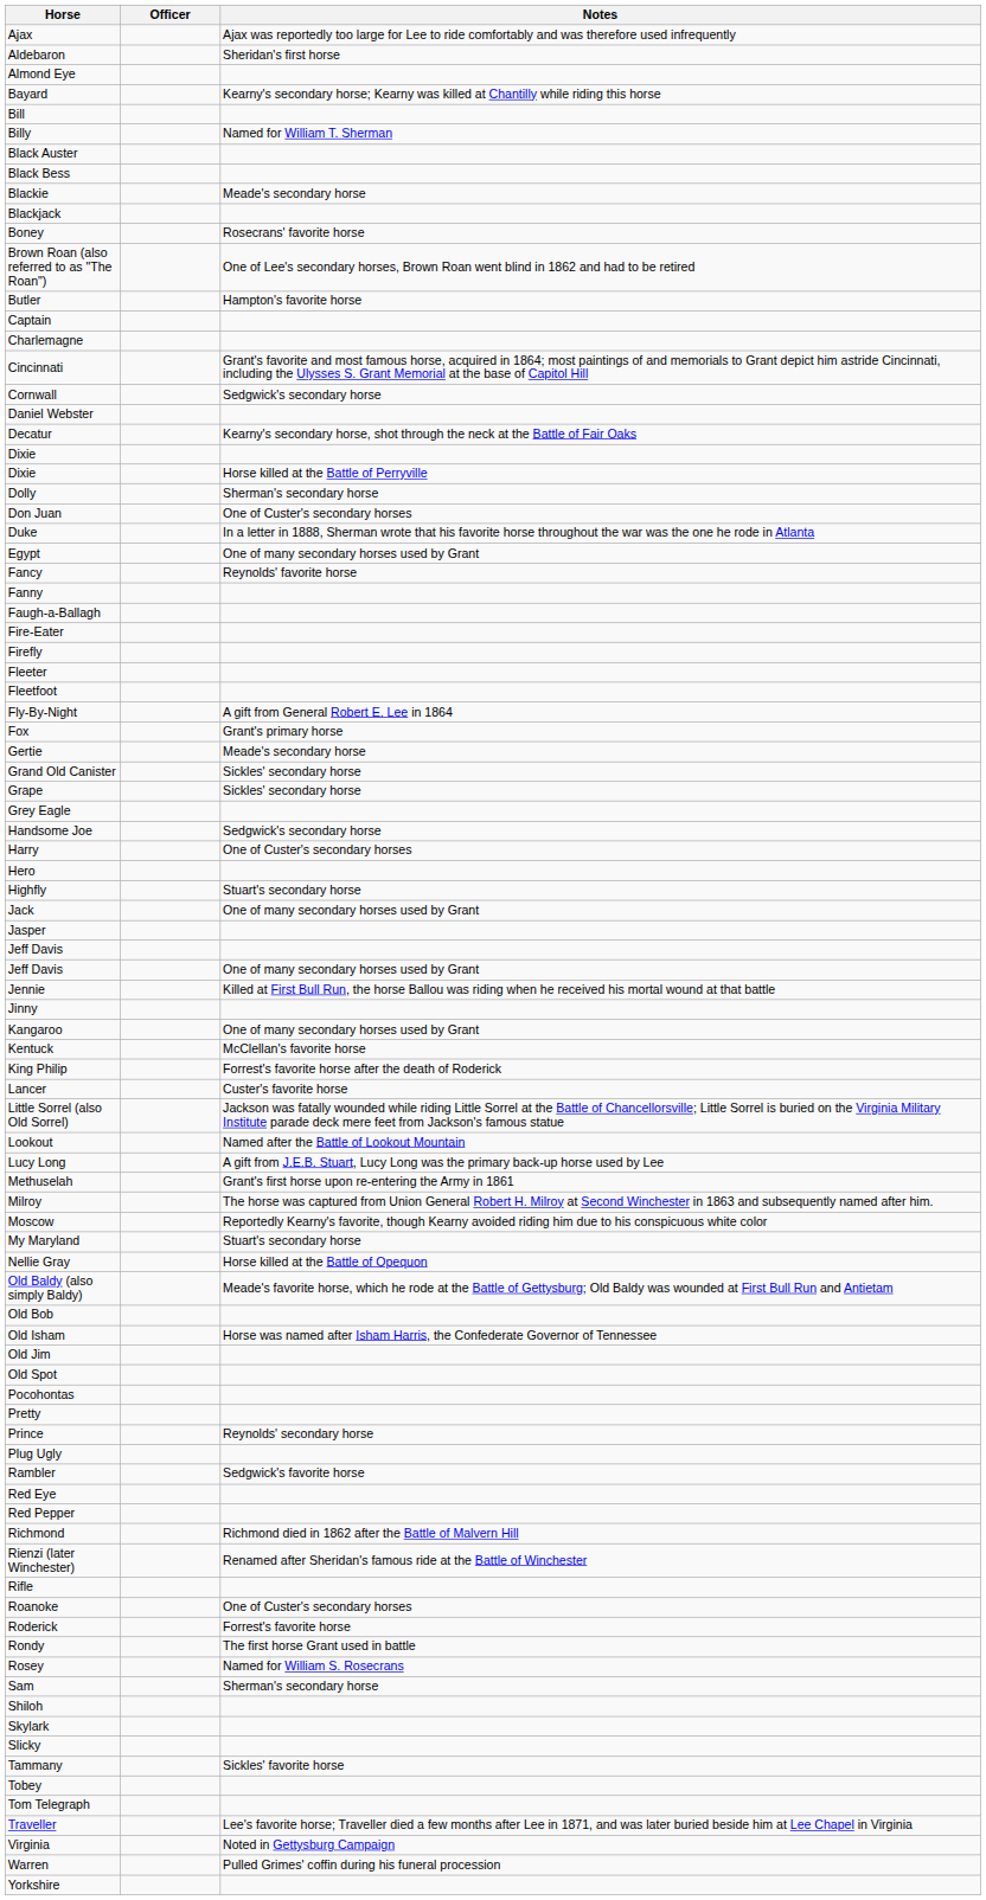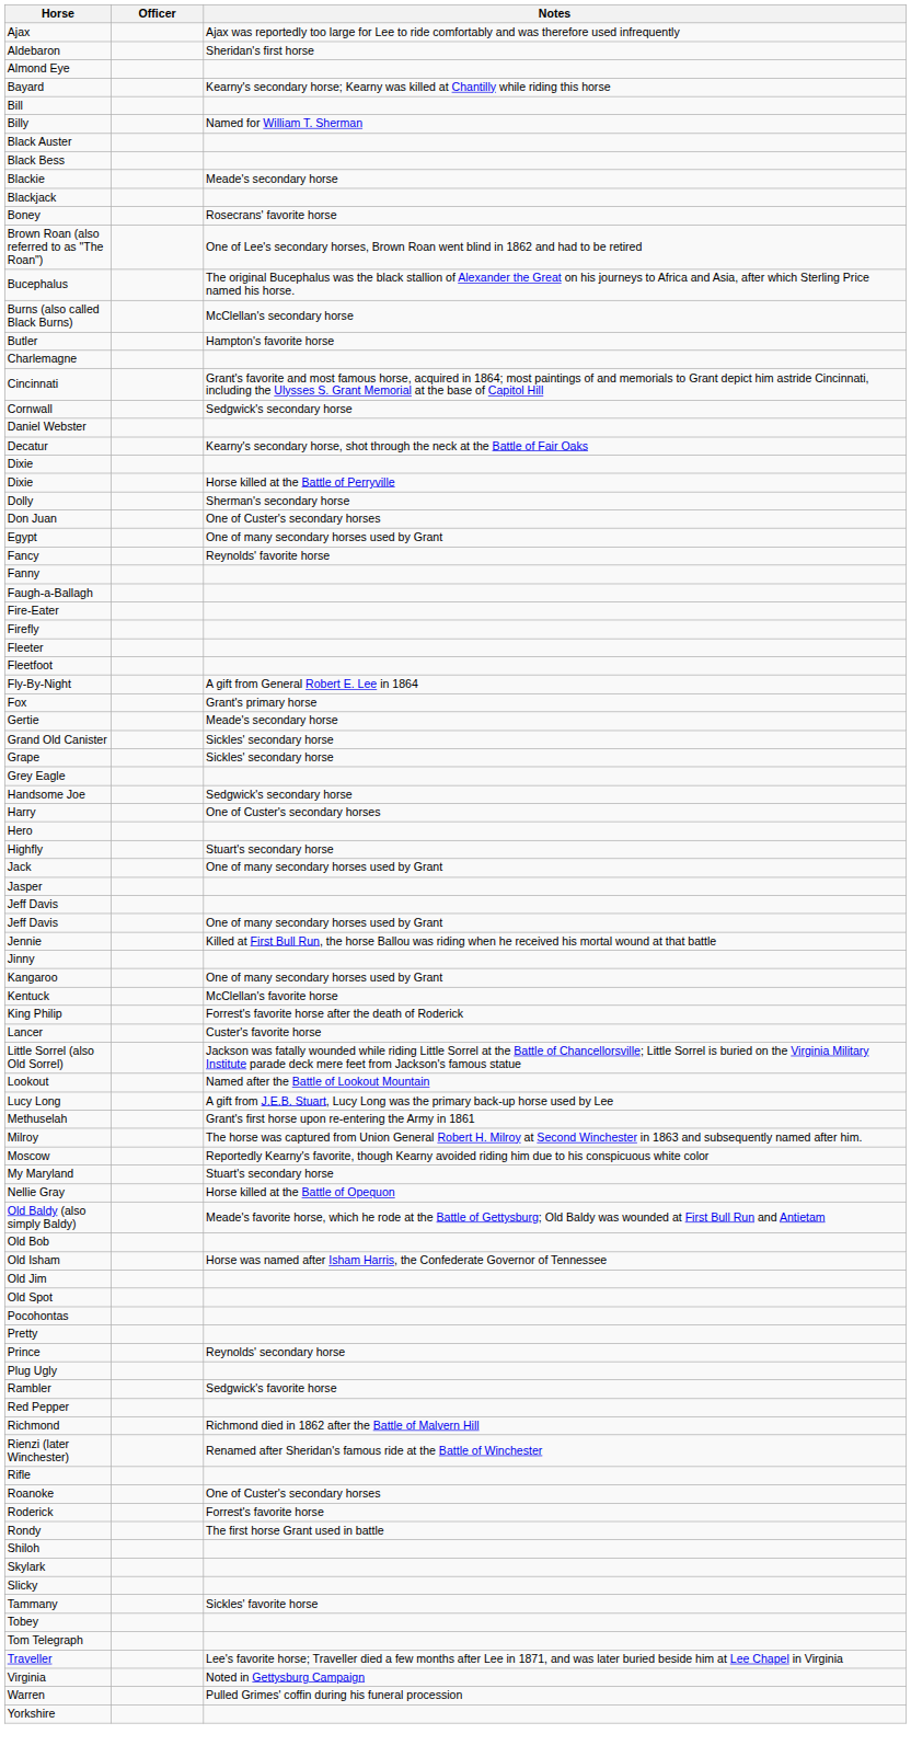+ row: Bucephalus | The original Bucephalus was the black stallion of Alexander the Great on his journeys to Africa and Asia, after which Sterling Price named his horse.
+ row: Burns (also called Black Burns) | McClellan's secondary horse
- row: Captain
- row: Duke | In a letter in 1888, Sherman wrote that his favorite horse throughout the war was the one he rode in Atlanta
- row: Red Eye
- row: Rosey | Named for William S. Rosecrans
- row: Sam | Sherman's secondary horse
